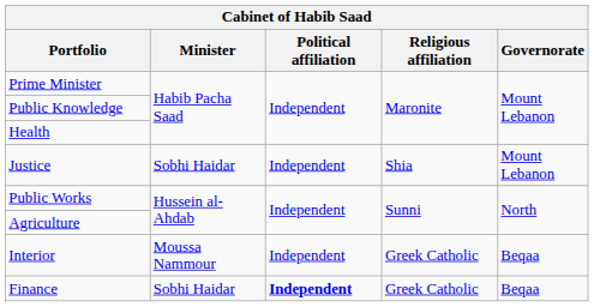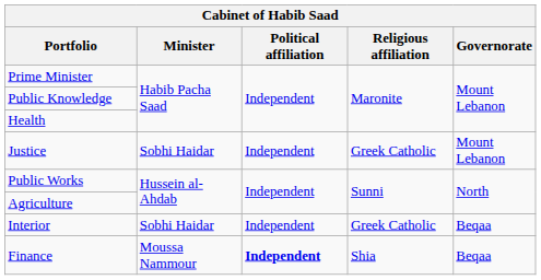Justice | Religious affiliation: Shia -> Greek Catholic
Interior | Minister: Moussa Nammour -> Sobhi Haidar
Finance | Minister: Sobhi Haidar -> Moussa Nammour
Finance | Religious affiliation: Greek Catholic -> Shia
